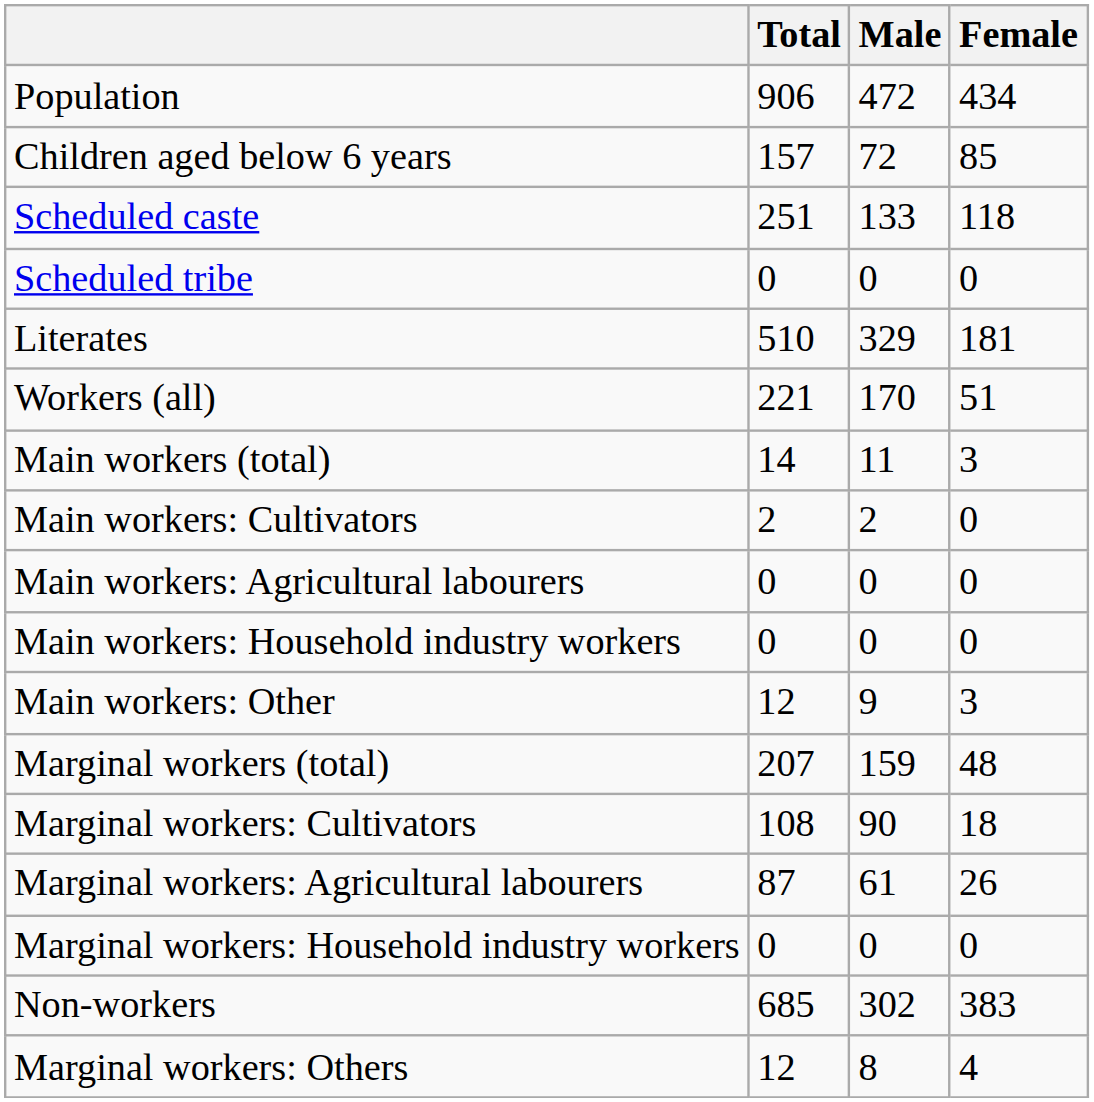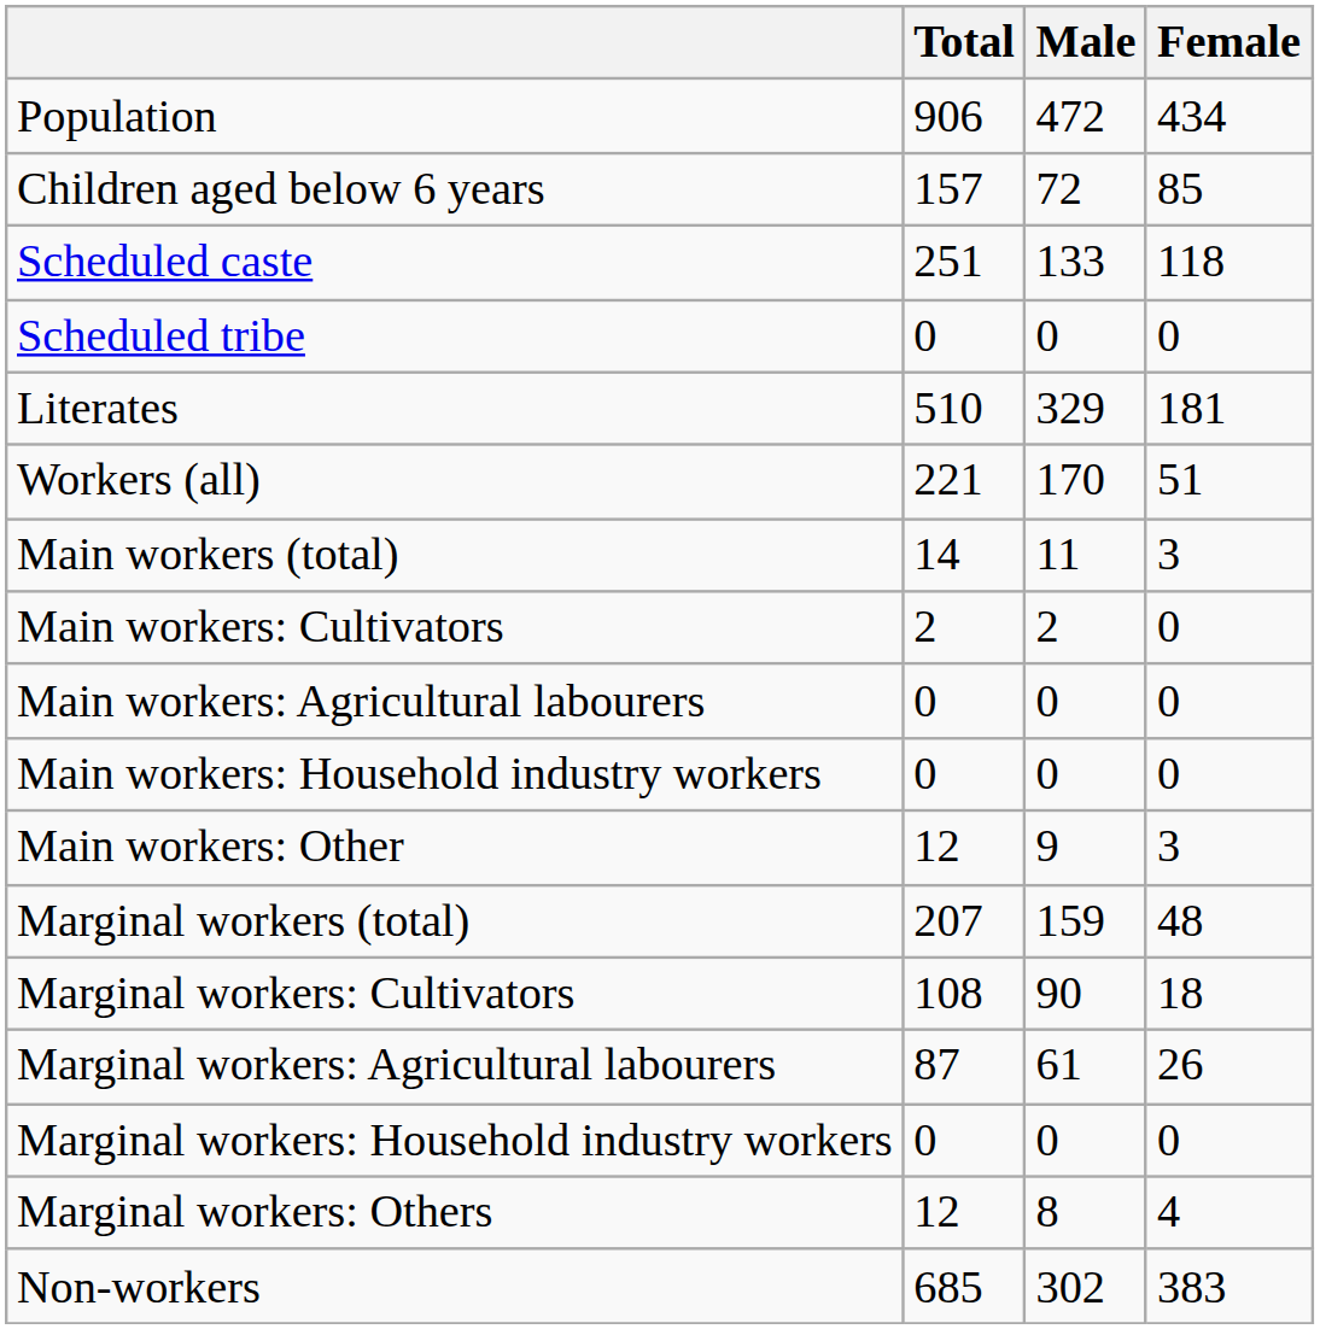rows swapped: Marginal workers: Others <-> Non-workers
